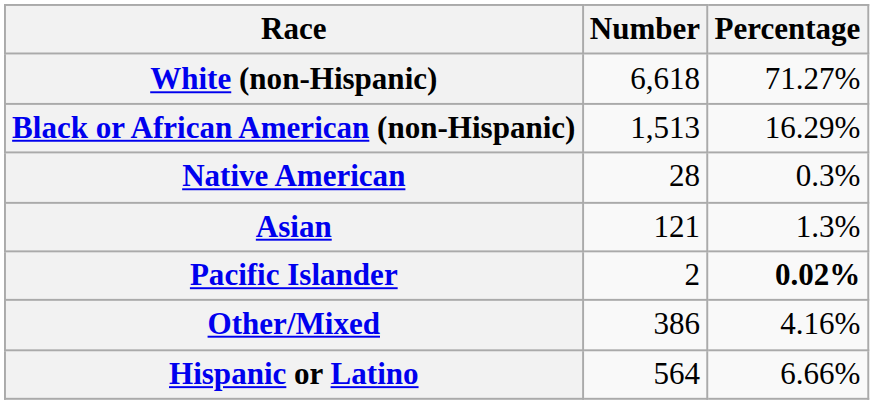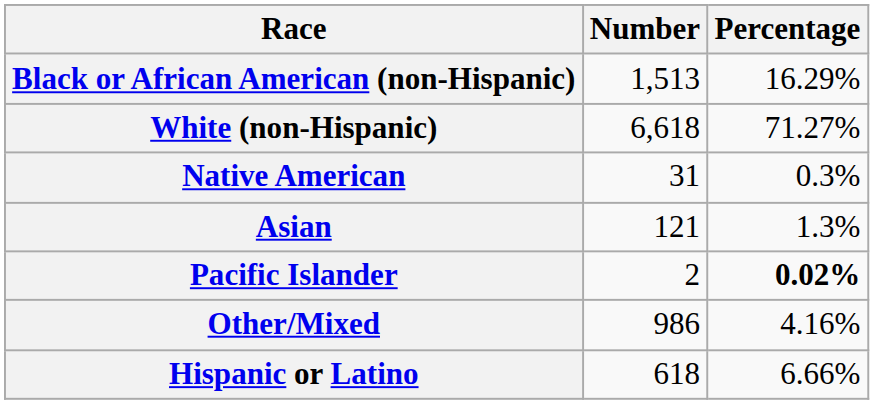rows swapped: White (non-Hispanic) <-> Black or African American (non-Hispanic)
Native American | Number: 28 -> 31
Other/Mixed | Number: 386 -> 986
Hispanic or Latino | Number: 564 -> 618
